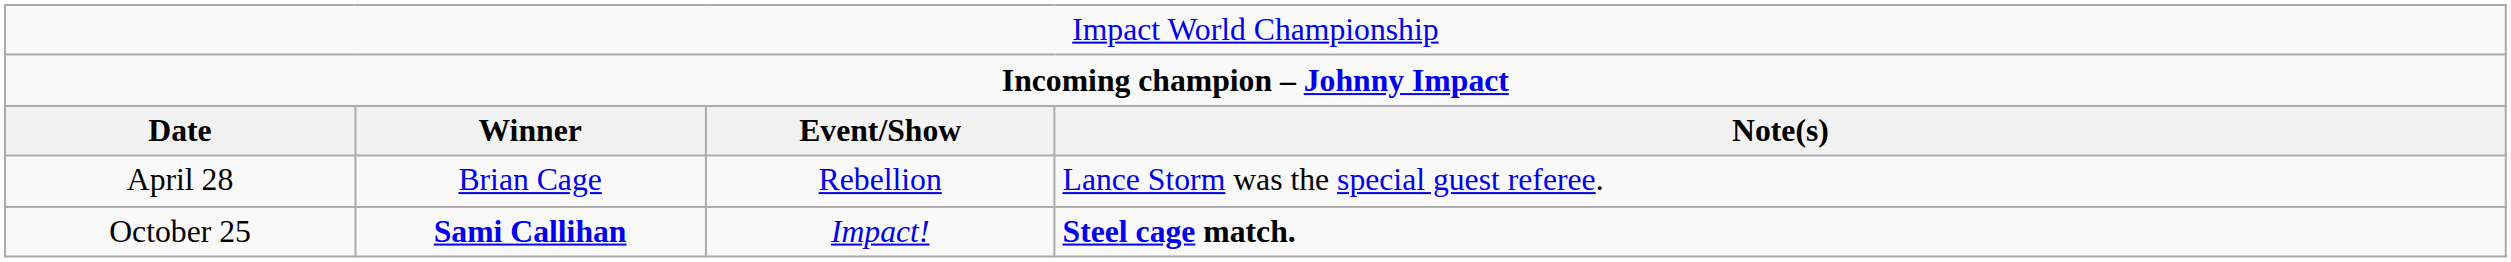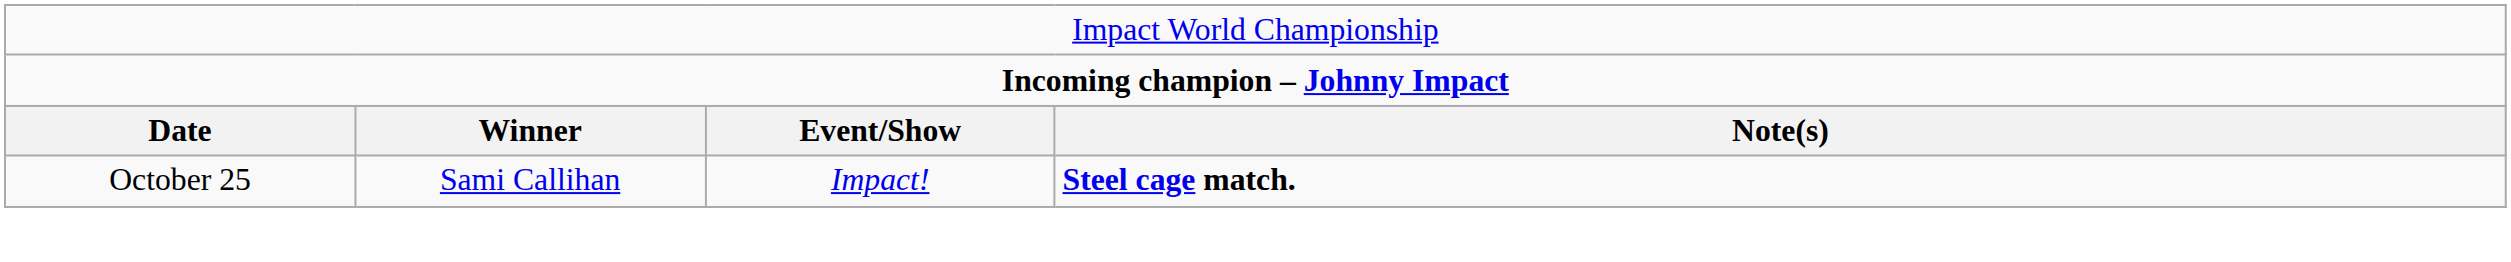- row: April 28 | Brian Cage | Rebellion | Lance Storm was the special guest referee.
October 25 | column 2: bold -> normal
